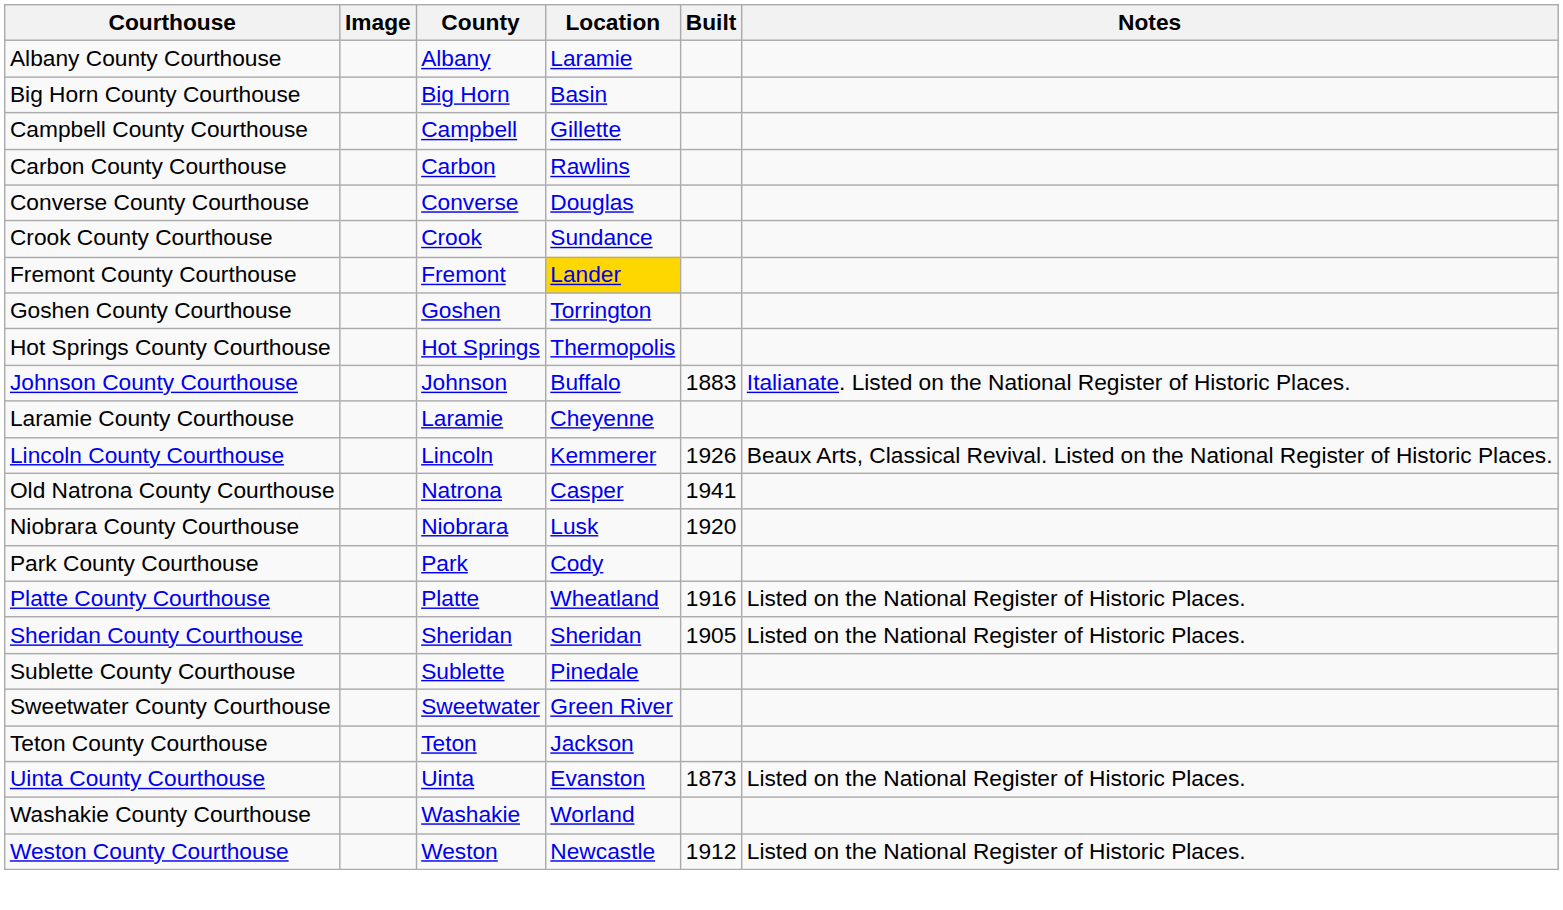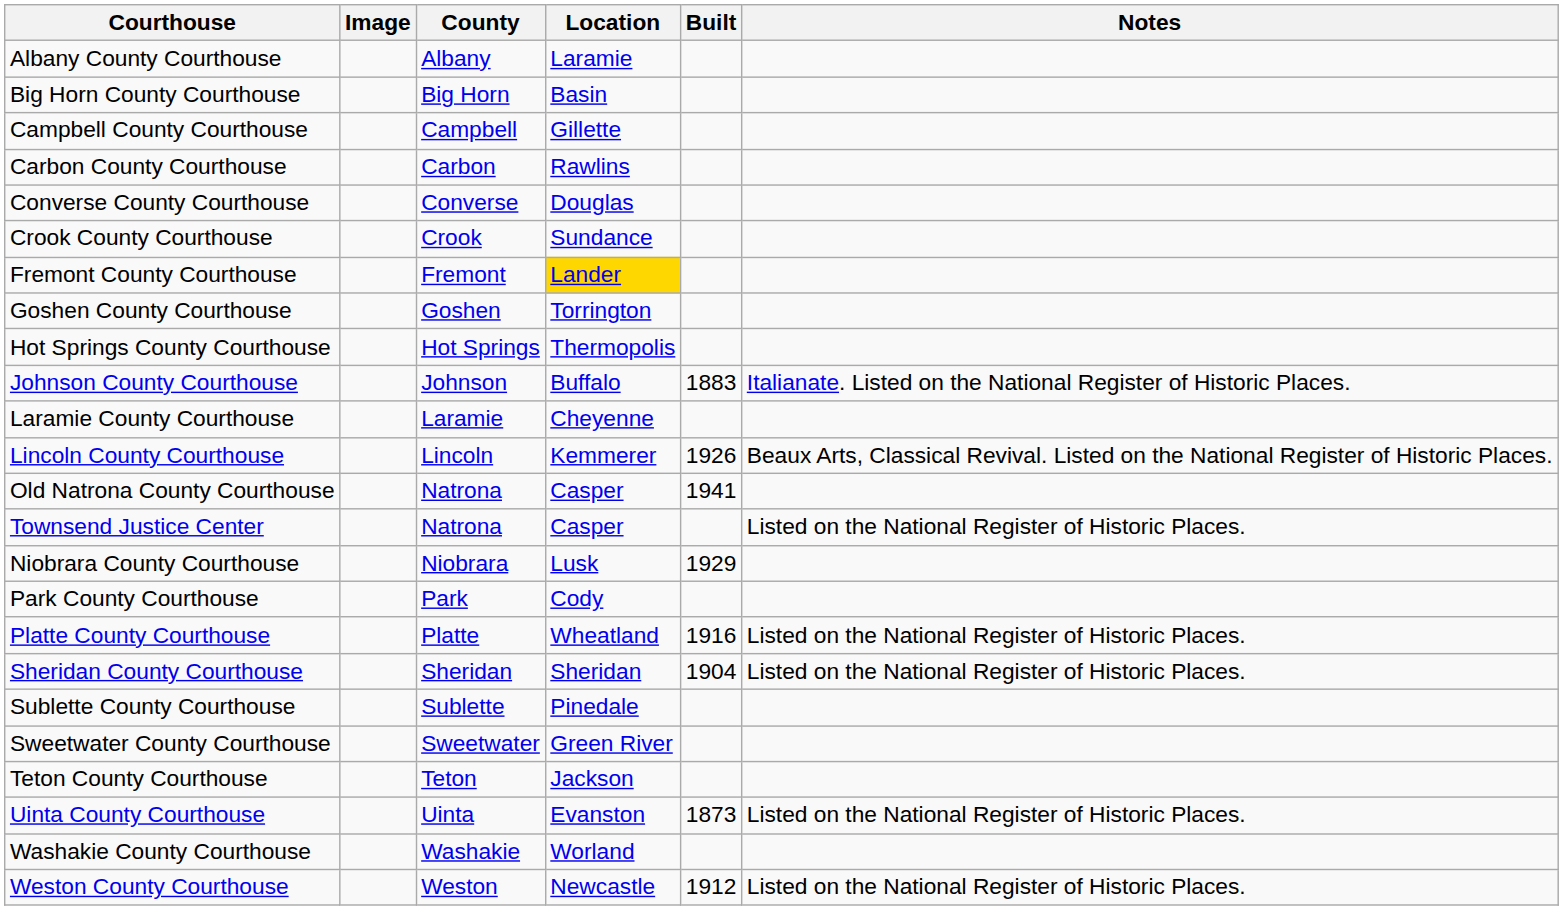+ row: Townsend Justice Center | Natrona | Casper | Listed on the National Register of Historic Places.
Niobrara County Courthouse | Built: 1920 -> 1929
Sheridan County Courthouse | Built: 1905 -> 1904
